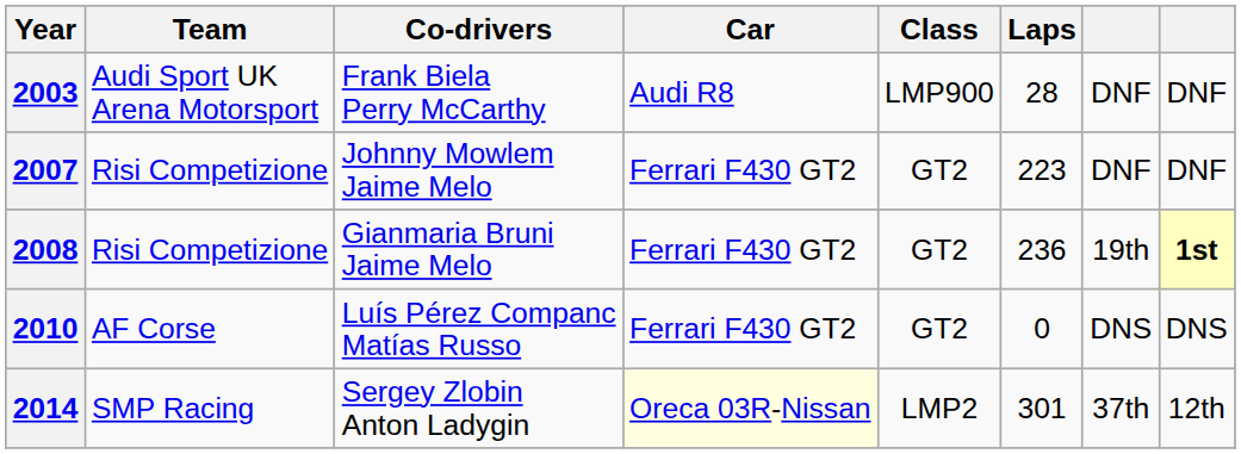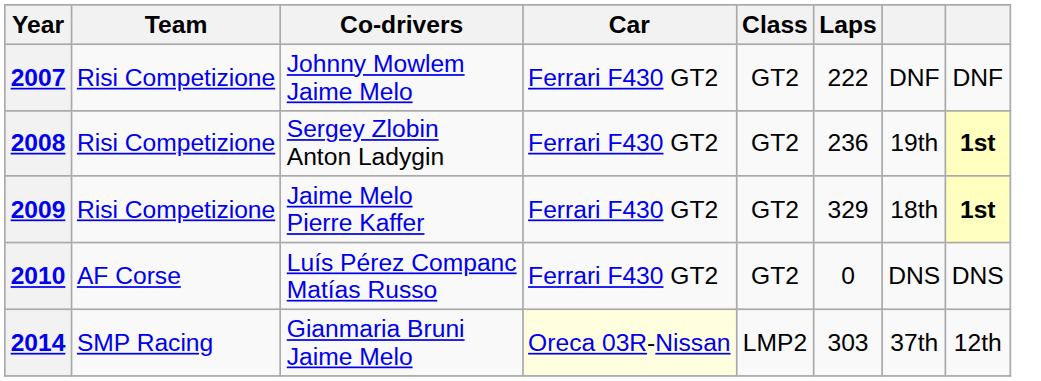- row: 2003 | Audi Sport UK Arena Motorsport | Frank Biela Perry McCarthy | Audi R8 | LMP900 | 28 | DNF | DNF
2007 | Laps: 223 -> 222
2008 | Co-drivers: Gianmaria Bruni Jaime Melo -> Sergey Zlobin Anton Ladygin
+ row: 2009 | Risi Competizione | Jaime Melo Pierre Kaffer | Ferrari F430 GT2 | GT2 | 329 | 18th | 1st
2014 | Co-drivers: Sergey Zlobin Anton Ladygin -> Gianmaria Bruni Jaime Melo
2014 | Laps: 301 -> 303
